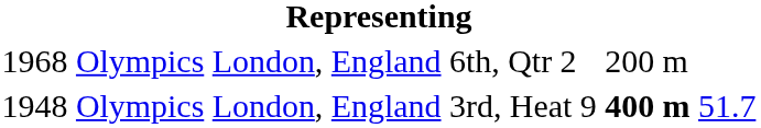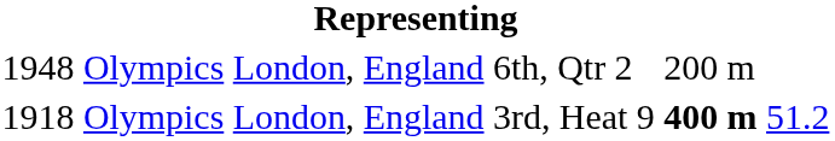6th, Qtr 2 | column 1: 1968 -> 1948
3rd, Heat 9 | column 1: 1948 -> 1918
3rd, Heat 9 | column 6: 51.7 -> 51.2
